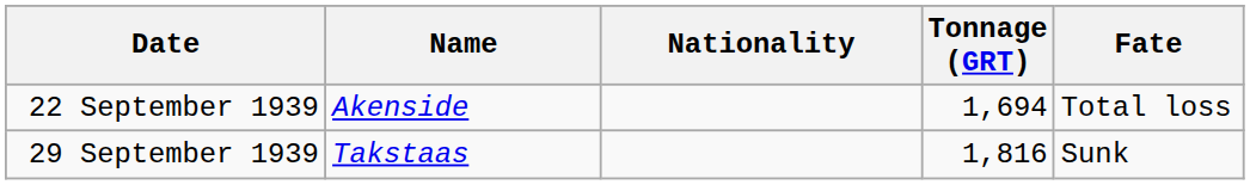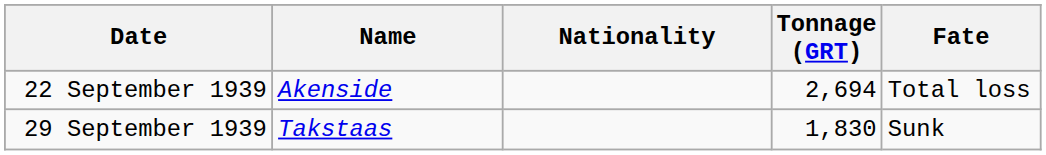22 September 1939 | Tonnage (GRT): 1,694 -> 2,694
29 September 1939 | Tonnage (GRT): 1,816 -> 1,830
